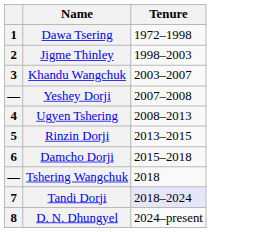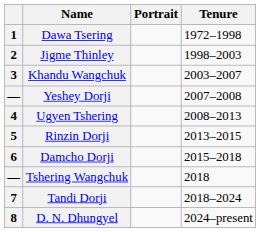+ column: Portrait
Tandi Dorji | Tenure: lavender background -> no background
